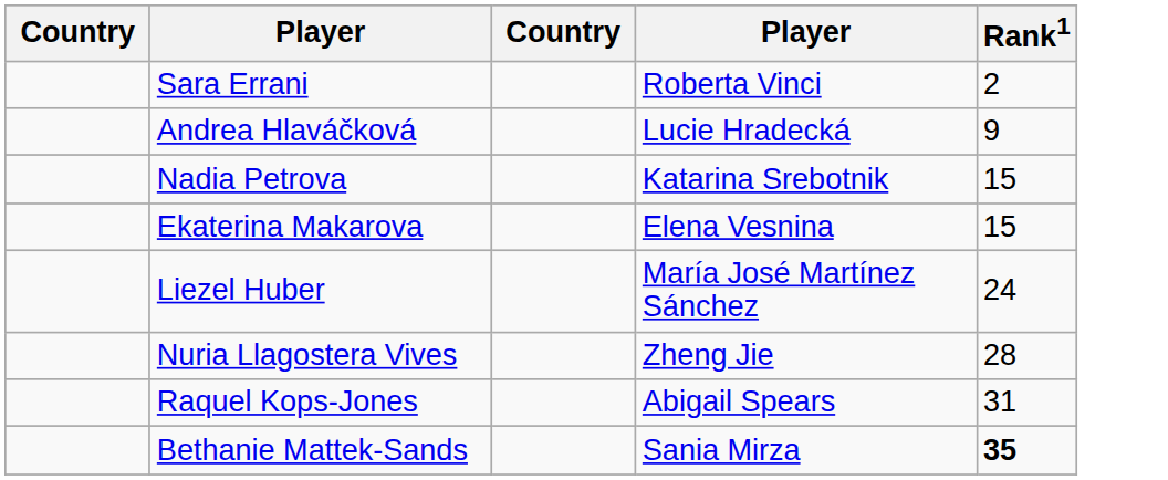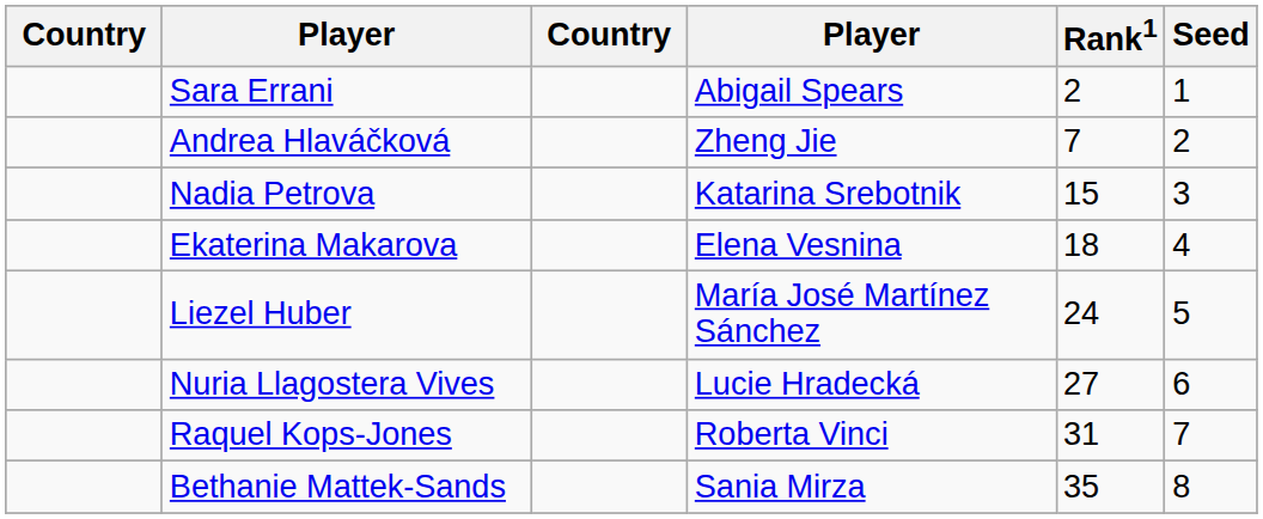+ column: Seed | 1 | 2 | 3 | 4 | 5 | 6 | 7 | 8
Sara Errani | column 4: Roberta Vinci -> Abigail Spears
Andrea Hlaváčková | column 4: Lucie Hradecká -> Zheng Jie
Andrea Hlaváčková | Rank1: 9 -> 7
Ekaterina Makarova | Rank1: 15 -> 18
Nuria Llagostera Vives | column 4: Zheng Jie -> Lucie Hradecká
Nuria Llagostera Vives | Rank1: 28 -> 27
Raquel Kops-Jones | column 4: Abigail Spears -> Roberta Vinci
Bethanie Mattek-Sands | Rank1: bold -> normal
